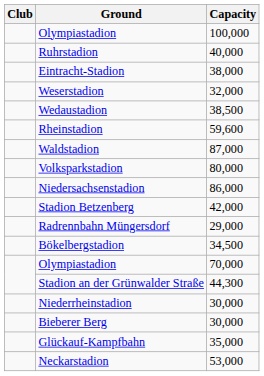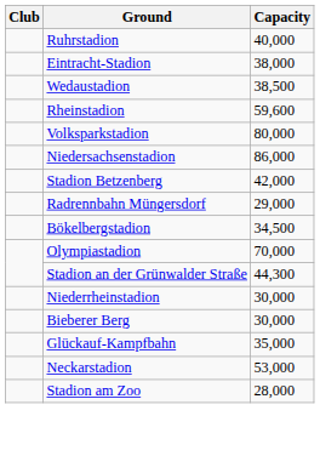- row: Olympiastadion | 100,000
- row: Weserstadion | 32,000
- row: Waldstadion | 87,000
+ row: Stadion am Zoo | 28,000
